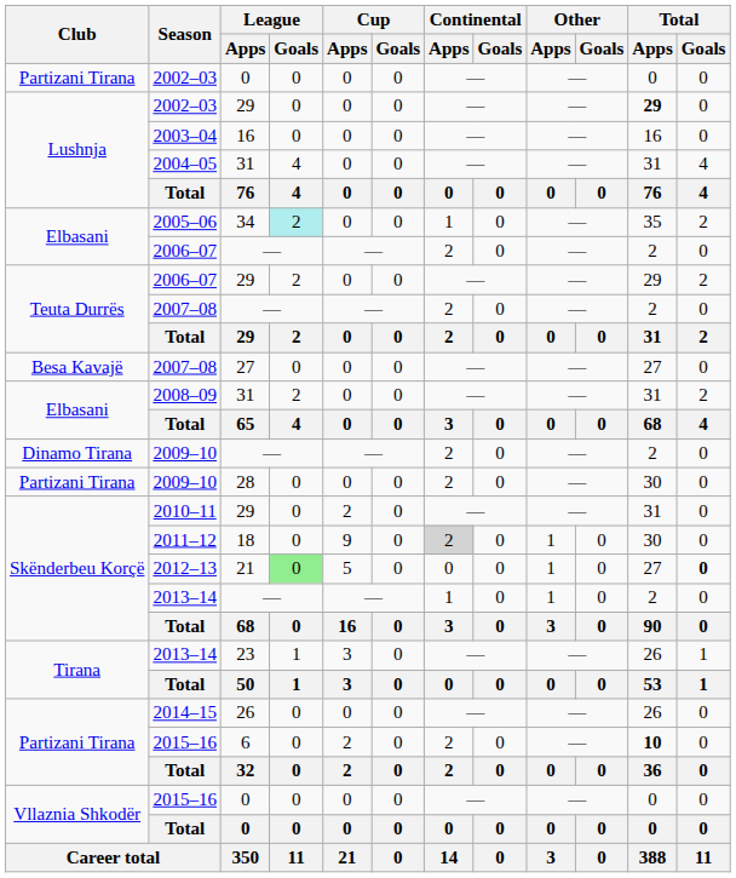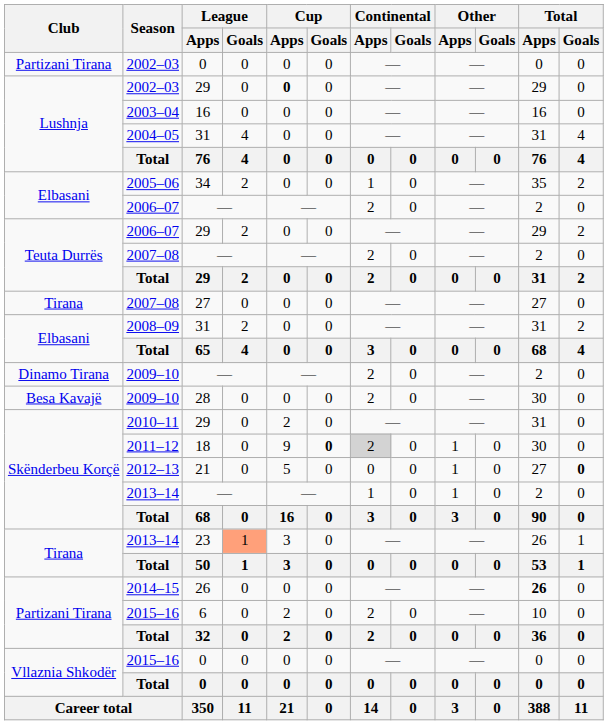2002–03 / 29 | Cup / Apps: normal -> bold
2002–03 / 29 | Total / Apps: bold -> normal
2005–06 | League / Goals: paleturquoise background -> no background
2007–08 / 27 | Club: Besa Kavajë -> Tirana
2009–10 / 28 | Club: Partizani Tirana -> Besa Kavajë
2011–12 | Cup / Goals: normal -> bold
2012–13 | League / Goals: lightgreen background -> no background
2013–14 / 23 | League / Goals: no background -> lightsalmon background
2014–15 | Total / Apps: normal -> bold
2015–16 / 6 | Total / Apps: bold -> normal
